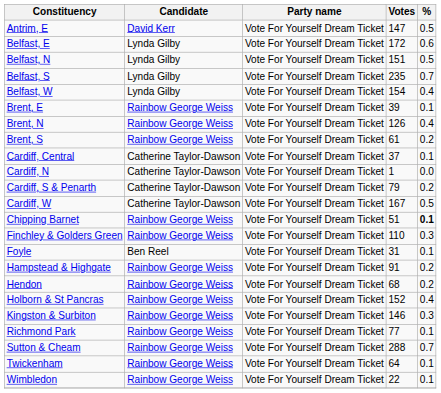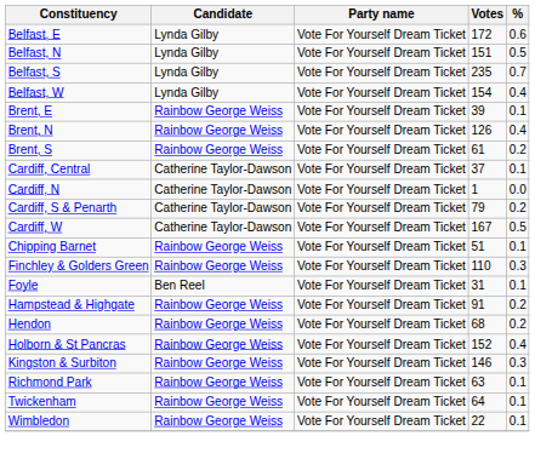- row: Antrim, E | David Kerr | Vote For Yourself Dream Ticket | 147 | 0.5
Chipping Barnet | %: bold -> normal
Richmond Park | Votes: 77 -> 63
- row: Sutton & Cheam | Rainbow George Weiss | Vote For Yourself Dream Ticket | 288 | 0.7
